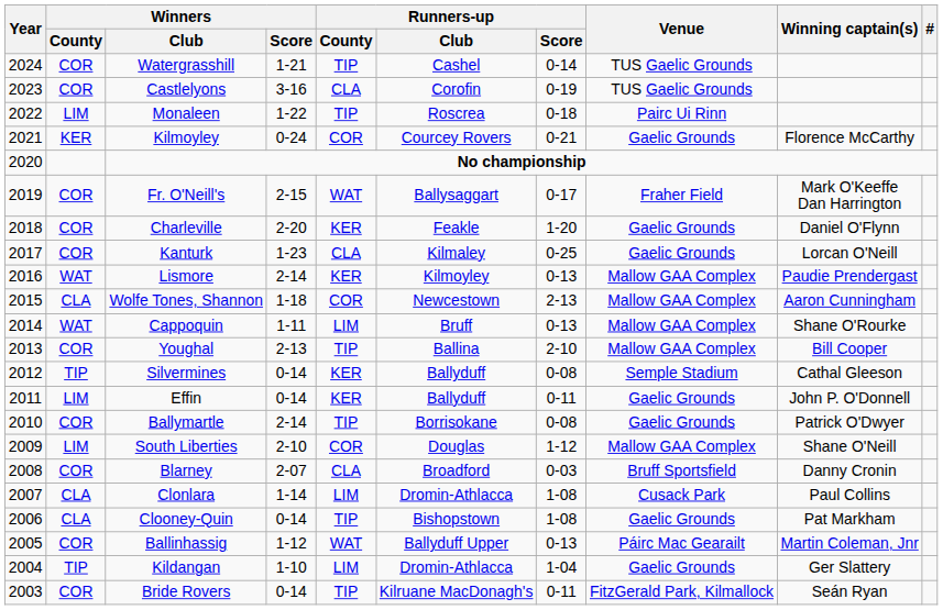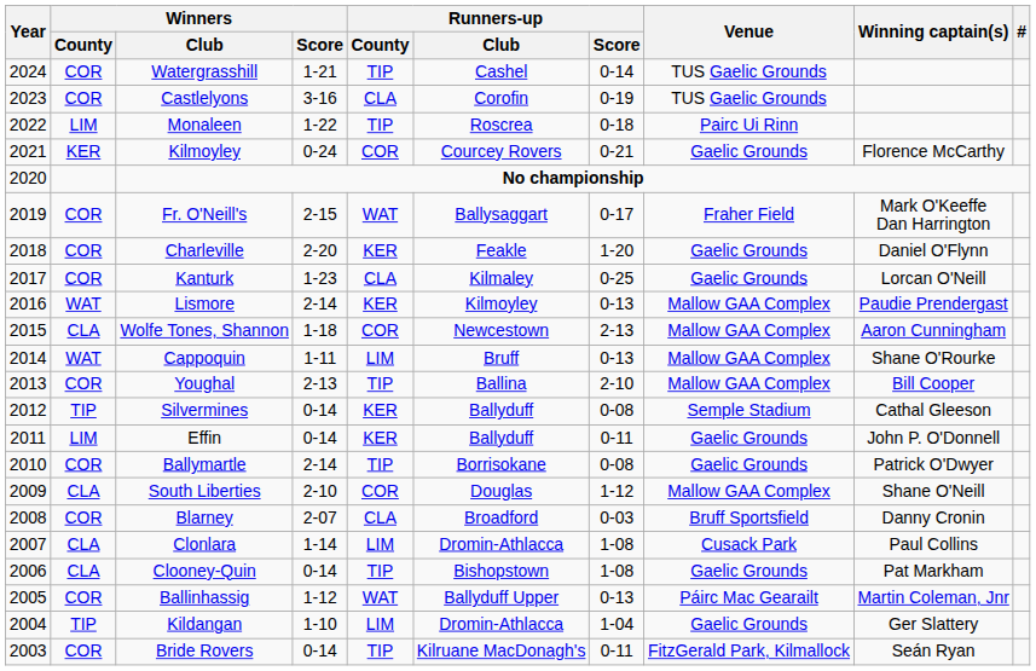South Liberties | Winners / County: LIM -> CLA
